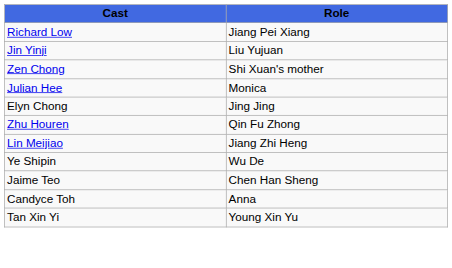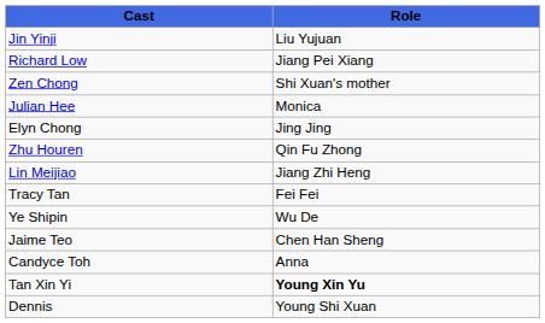rows swapped: Richard Low <-> Jin Yinji
+ row: Tracy Tan | Fei Fei
Tan Xin Yi | Role: normal -> bold
+ row: Dennis | Young Shi Xuan
